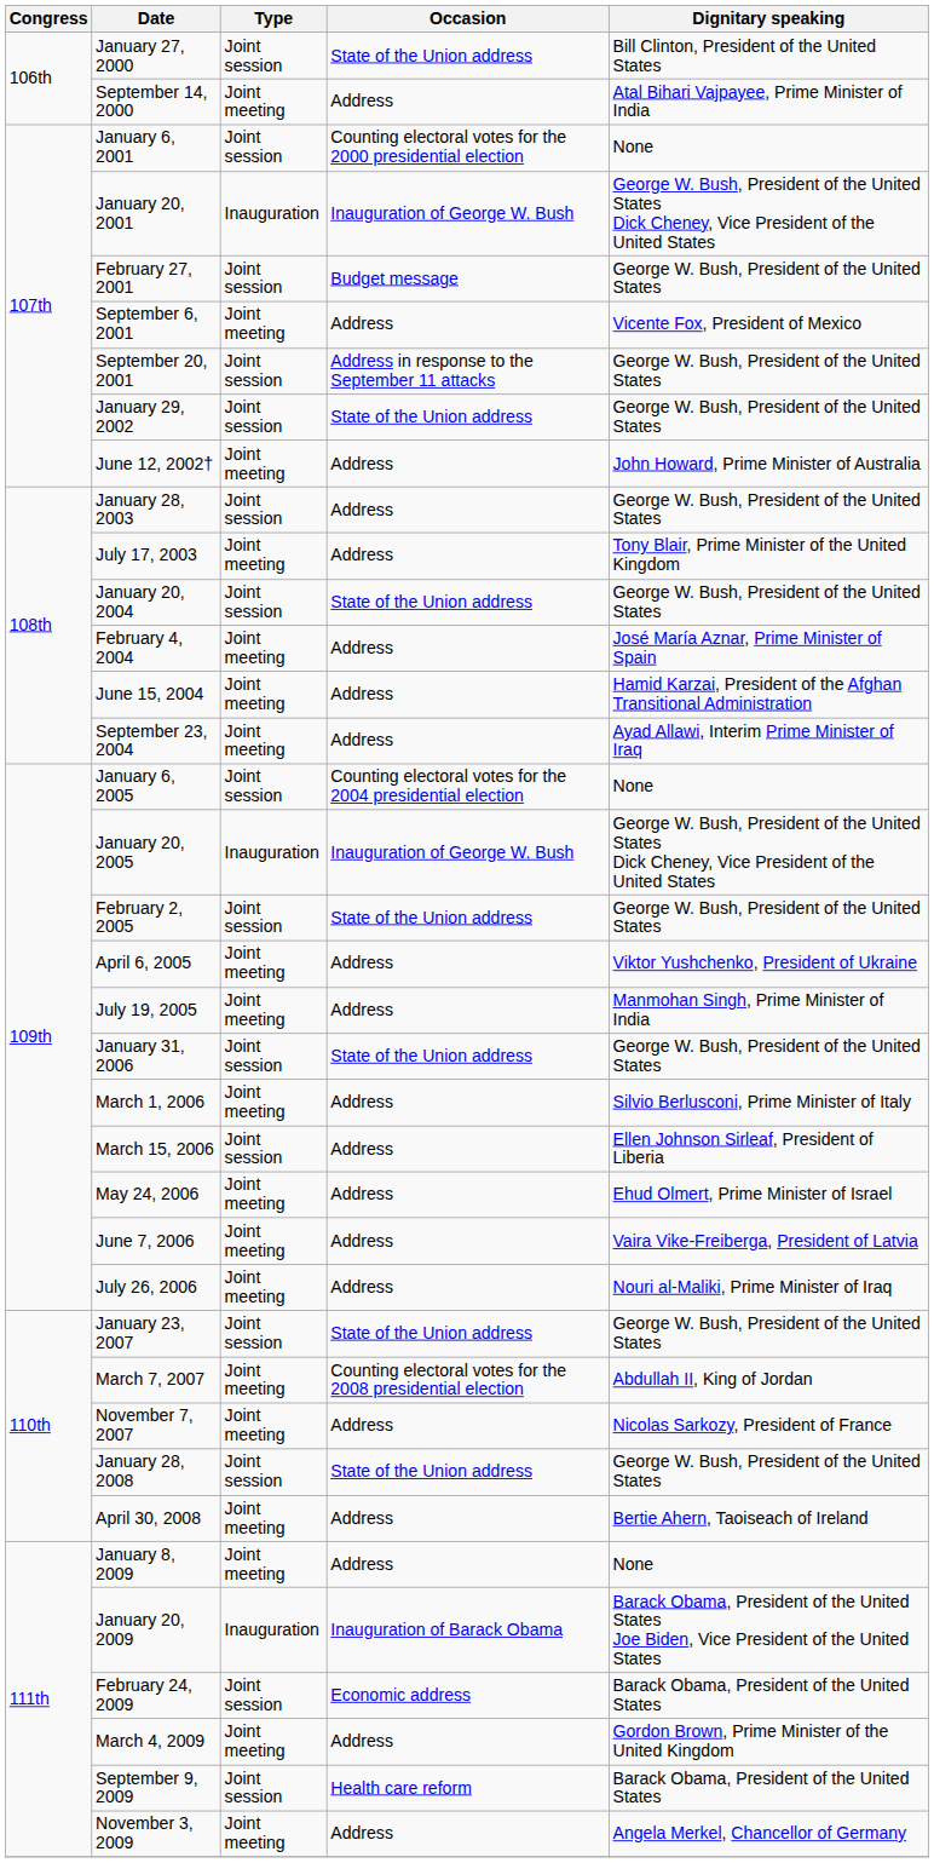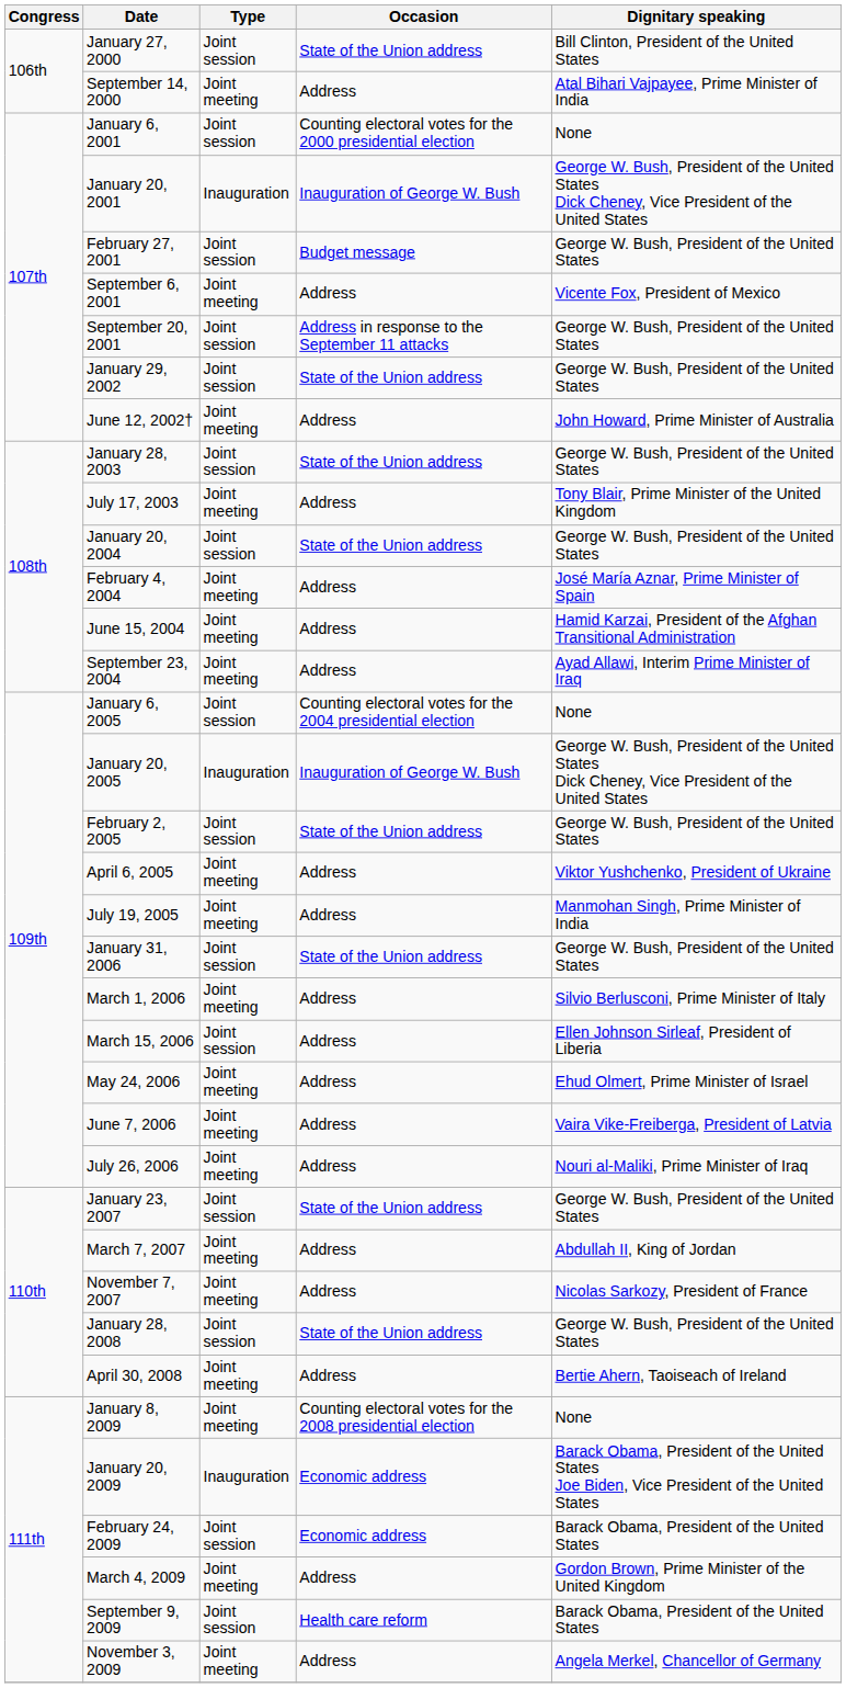January 28, 2003 | Occasion: Address -> State of the Union address
March 7, 2007 | Occasion: Counting electoral votes for the 2008 presidential election -> Address
January 8, 2009 | Occasion: Address -> Counting electoral votes for the 2008 presidential election
January 20, 2009 | Occasion: Inauguration of Barack Obama -> Economic address
